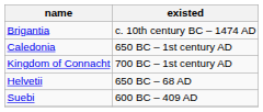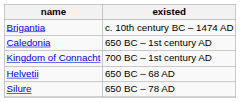+ row: Silure | 650 BC – 78 AD
- row: Suebi | 600 BC – 409 AD
